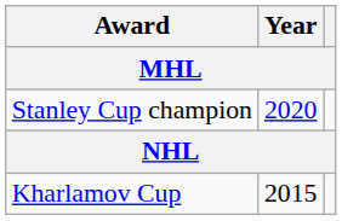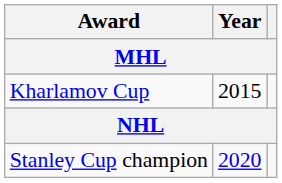rows swapped: Kharlamov Cup <-> Stanley Cup champion
